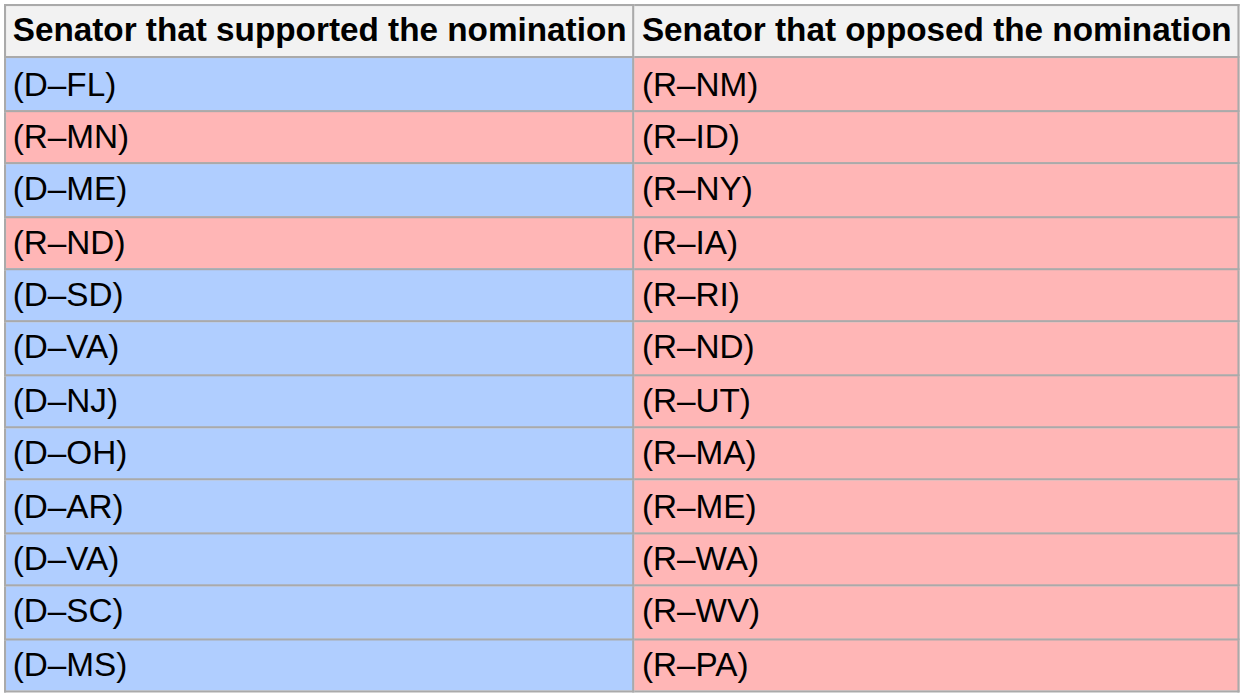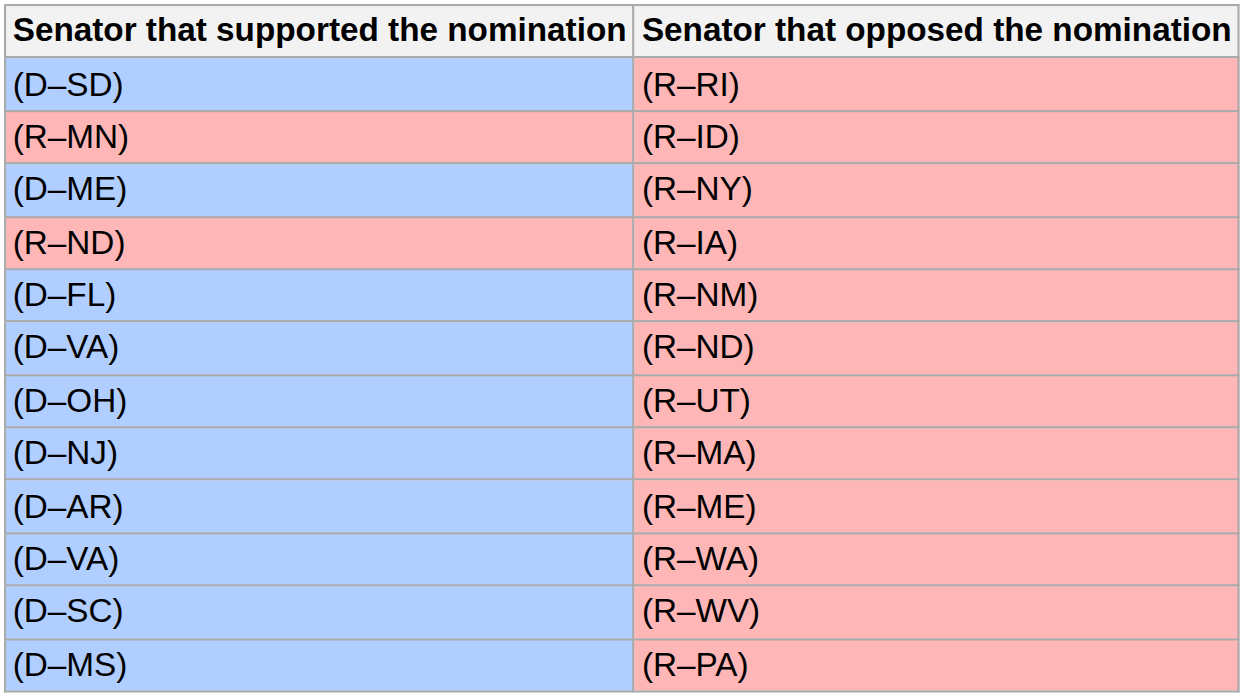rows swapped: (R–NM) <-> (R–RI)
(R–UT) | Senator that supported the nomination: (D–NJ) -> (D–OH)
(R–MA) | Senator that supported the nomination: (D–OH) -> (D–NJ)
